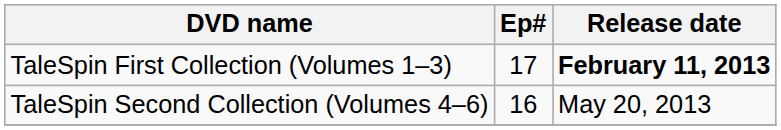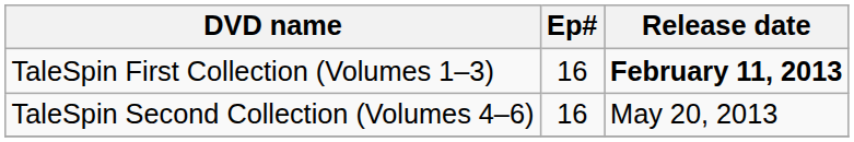TaleSpin First Collection (Volumes 1–3) | Ep#: 17 -> 16
